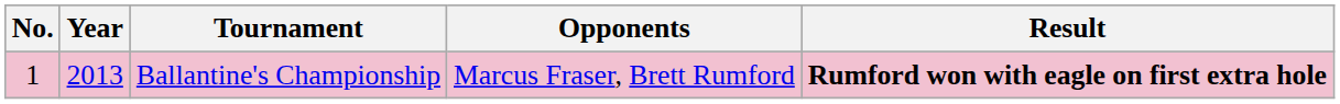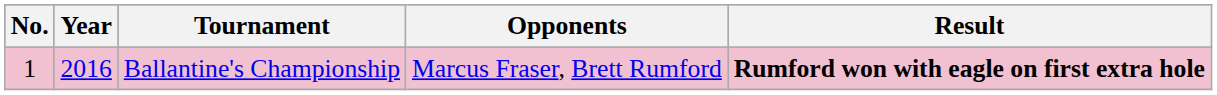Ballantine's Championship | Year: 2013 -> 2016
